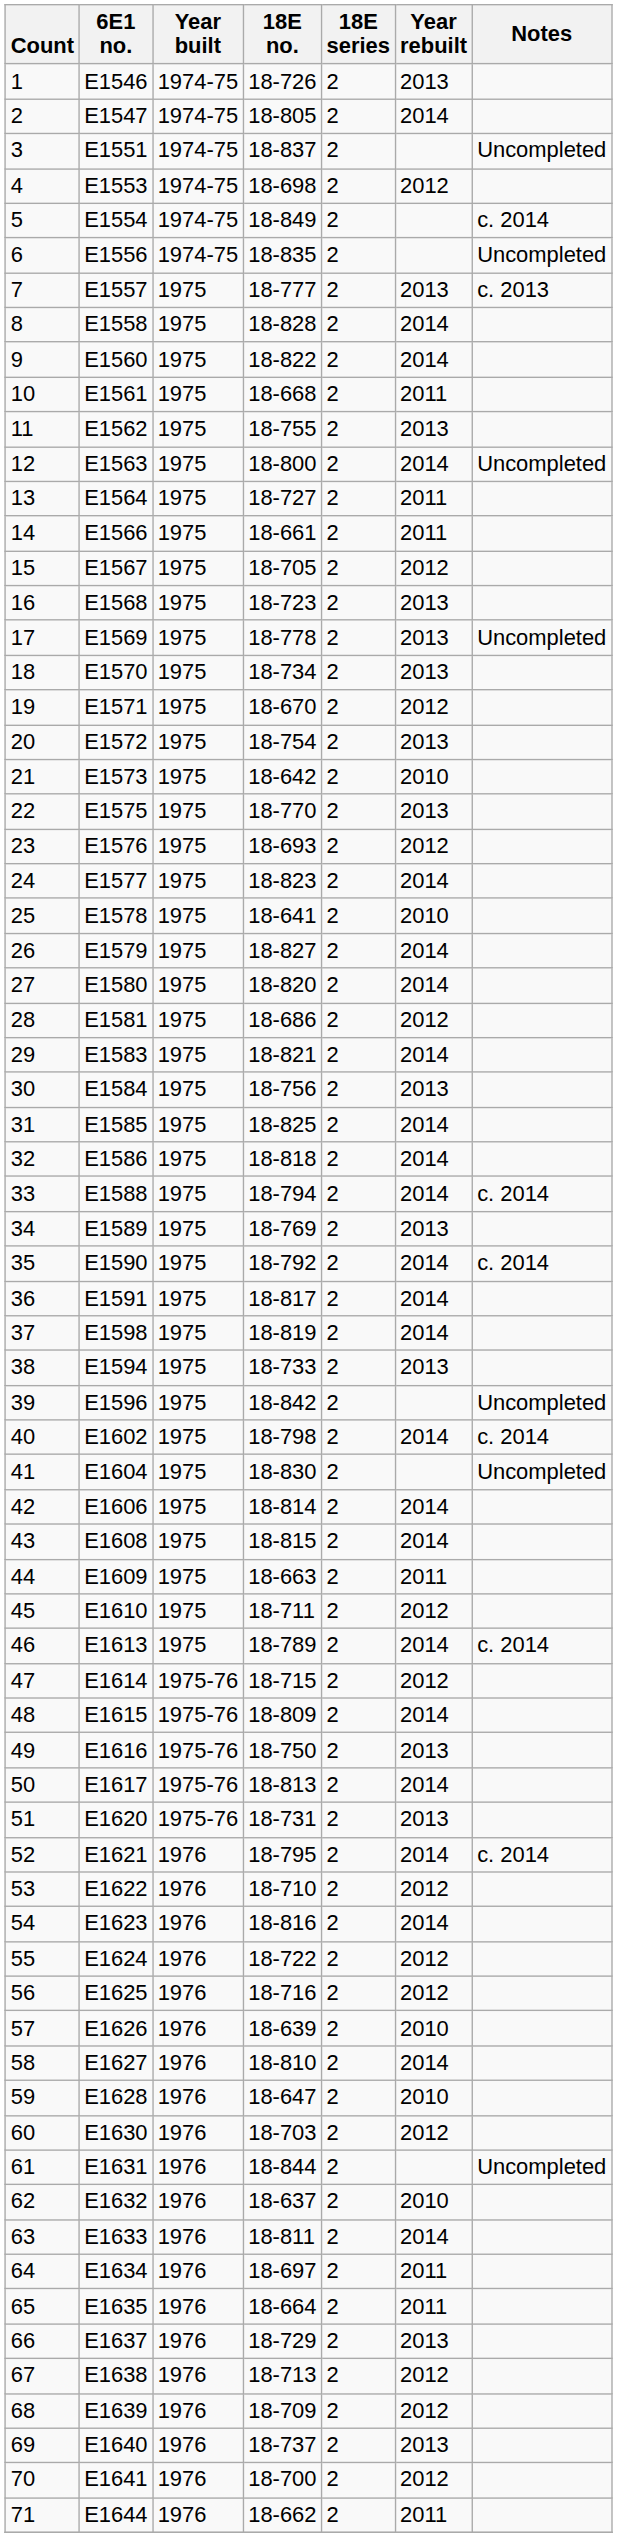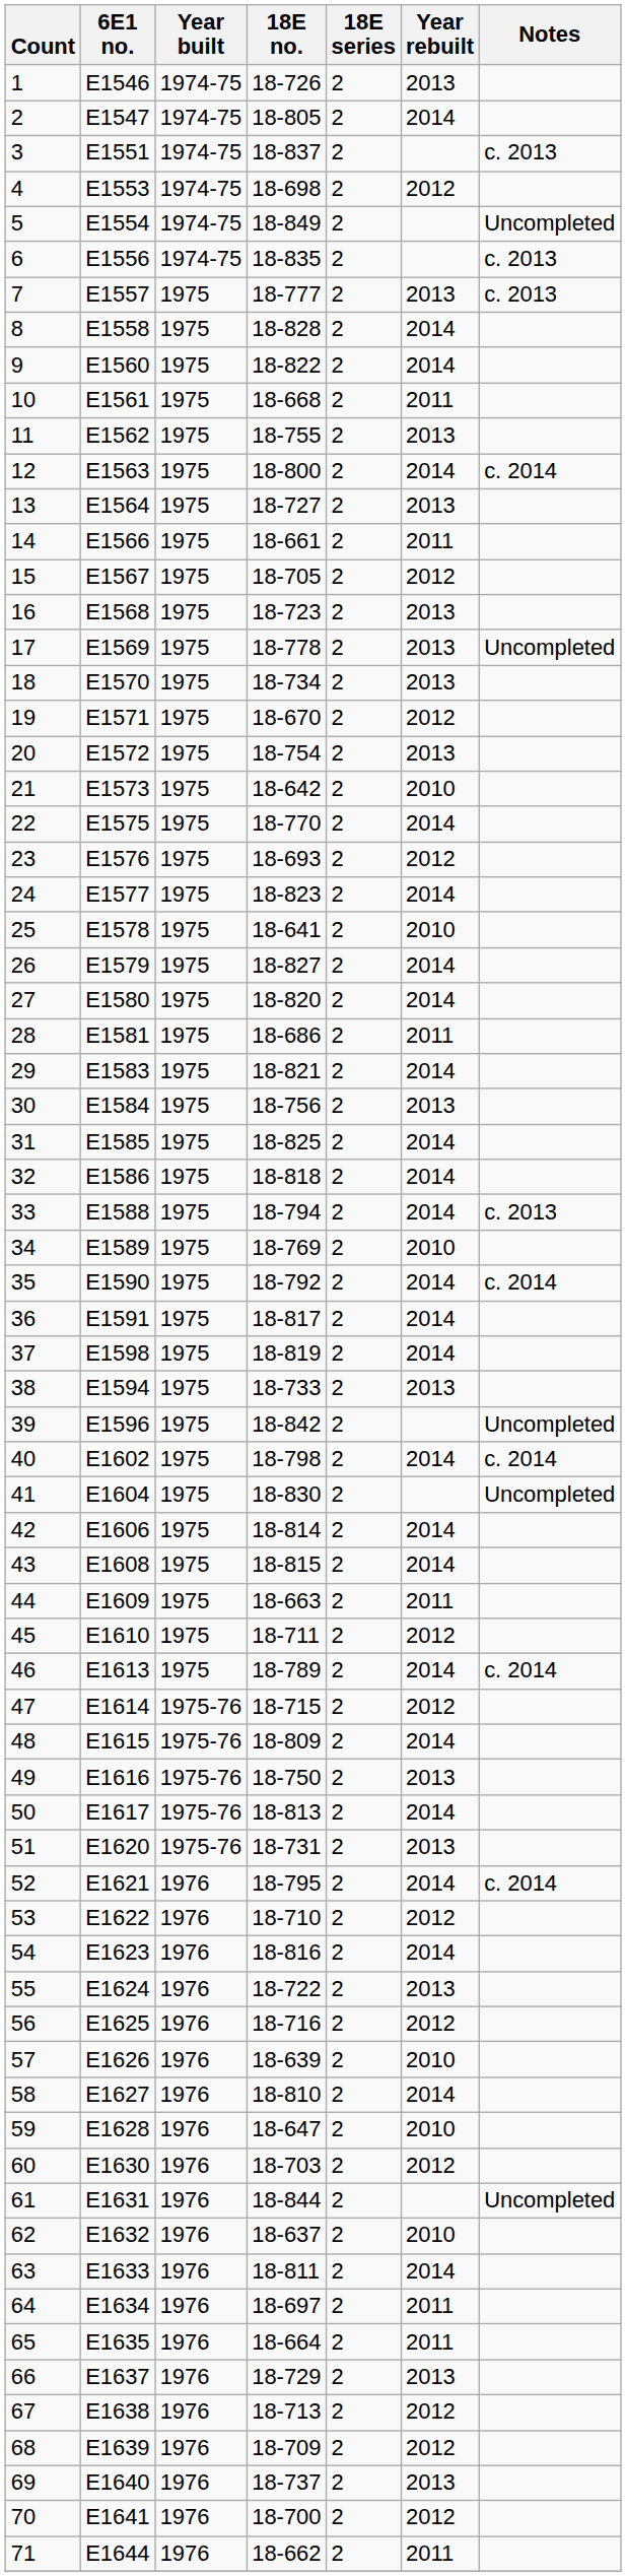3 | Notes: Uncompleted -> c. 2013
5 | Notes: c. 2014 -> Uncompleted
6 | Notes: Uncompleted -> c. 2013
12 | Notes: Uncompleted -> c. 2014
13 | Year rebuilt: 2011 -> 2013
22 | Year rebuilt: 2013 -> 2014
28 | Year rebuilt: 2012 -> 2011
33 | Notes: c. 2014 -> c. 2013
34 | Year rebuilt: 2013 -> 2010
55 | Year rebuilt: 2012 -> 2013
